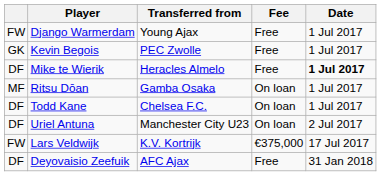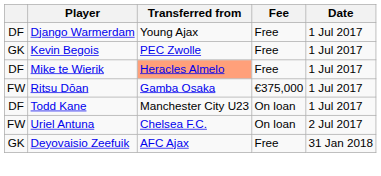Django Warmerdam | column 1: FW -> DF
Mike te Wierik | Transferred from: no background -> lightsalmon background
Mike te Wierik | Date: bold -> normal
Ritsu Dōan | column 1: MF -> FW
Ritsu Dōan | Fee: On loan -> €375,000
Todd Kane | Transferred from: Chelsea F.C. -> Manchester City U23
Uriel Antuna | column 1: DF -> FW
Uriel Antuna | Transferred from: Manchester City U23 -> Chelsea F.C.
- row: FW | Lars Veldwijk | K.V. Kortrijk | €375,000 | 17 Jul 2017
Deyovaisio Zeefuik | column 1: DF -> GK
